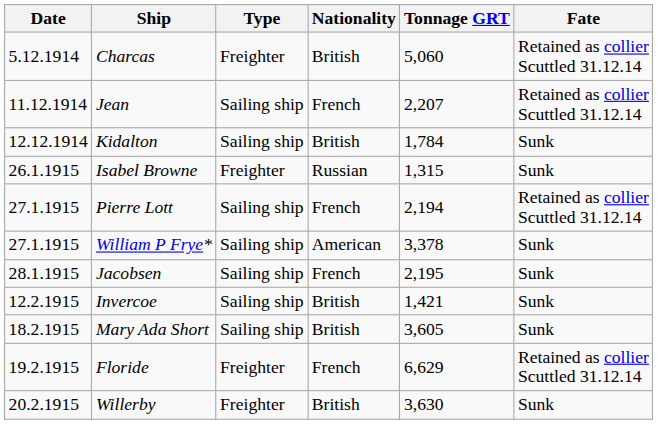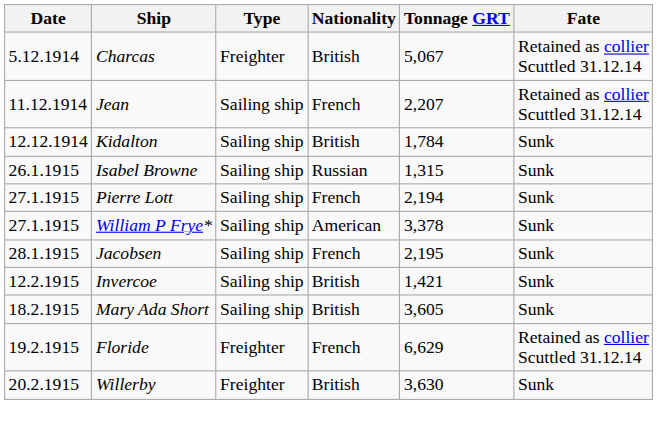Charcas | Tonnage GRT: 5,060 -> 5,067
Isabel Browne | Type: Freighter -> Sailing ship
Pierre Lott | Fate: Retained as collier Scuttled 31.12.14 -> Sunk
